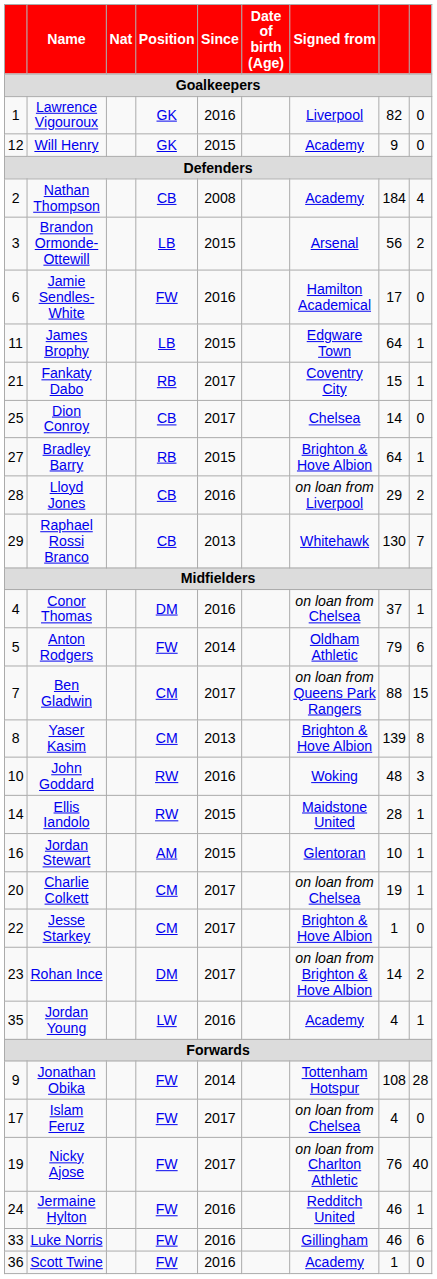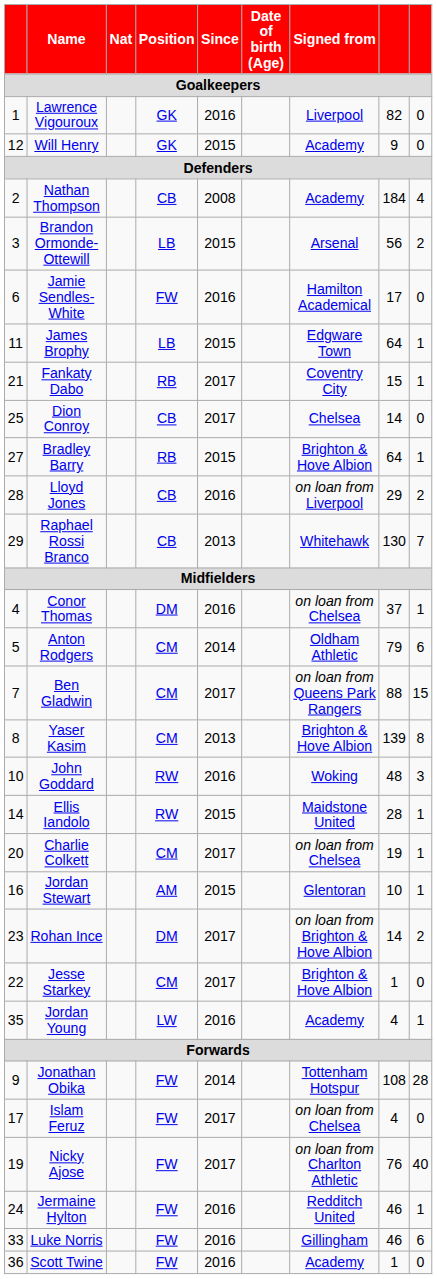Anton Rodgers | Position: FW -> CM
rows swapped: Jordan Stewart <-> Charlie Colkett
rows swapped: Jesse Starkey <-> Rohan Ince
